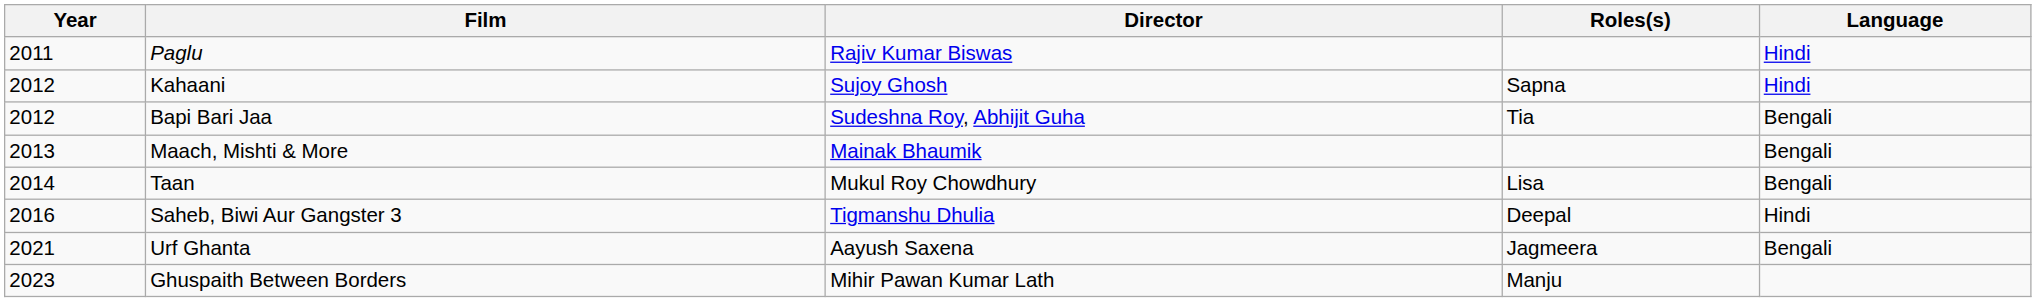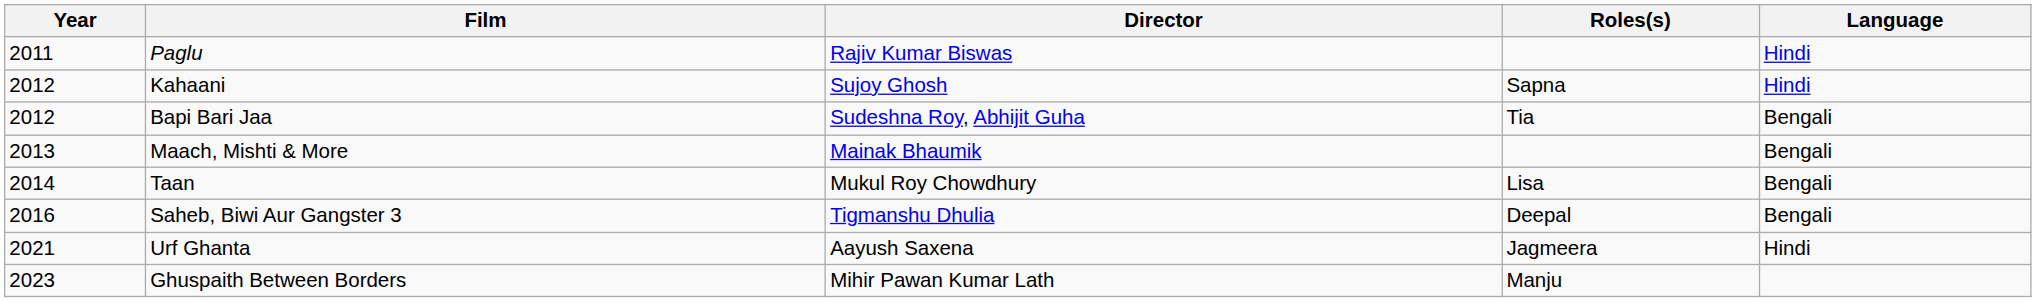Saheb, Biwi Aur Gangster 3 | Language: Hindi -> Bengali
Urf Ghanta | Language: Bengali -> Hindi
